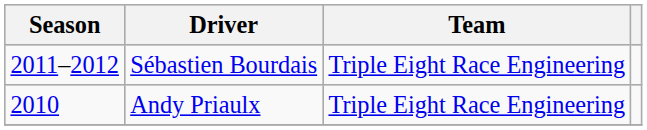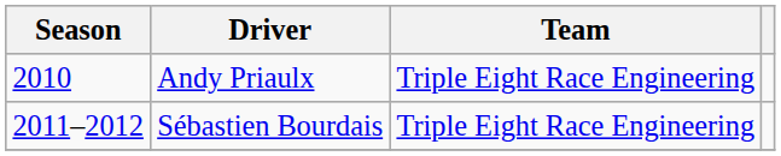rows swapped: Andy Priaulx <-> Sébastien Bourdais
